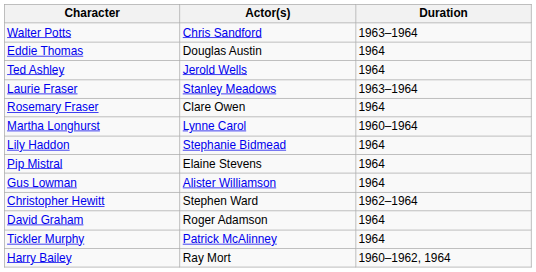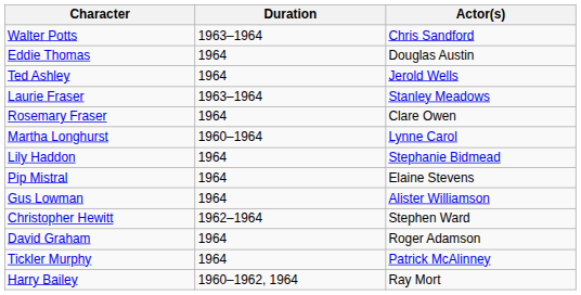columns swapped: Actor(s) <-> Duration
